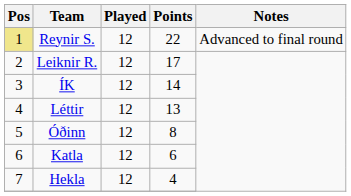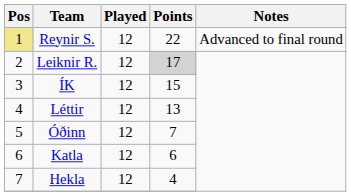Leiknir R. | Points: no background -> lightgrey background
ÍK | Points: 14 -> 15
Óðinn | Points: 8 -> 7
